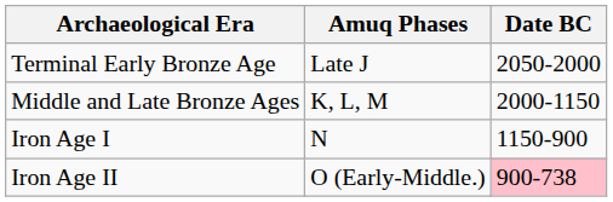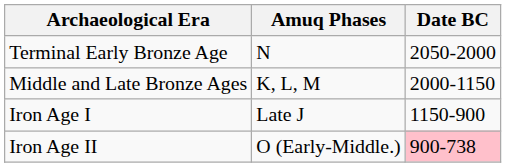Terminal Early Bronze Age | Amuq Phases: Late J -> N
Iron Age I | Amuq Phases: N -> Late J
